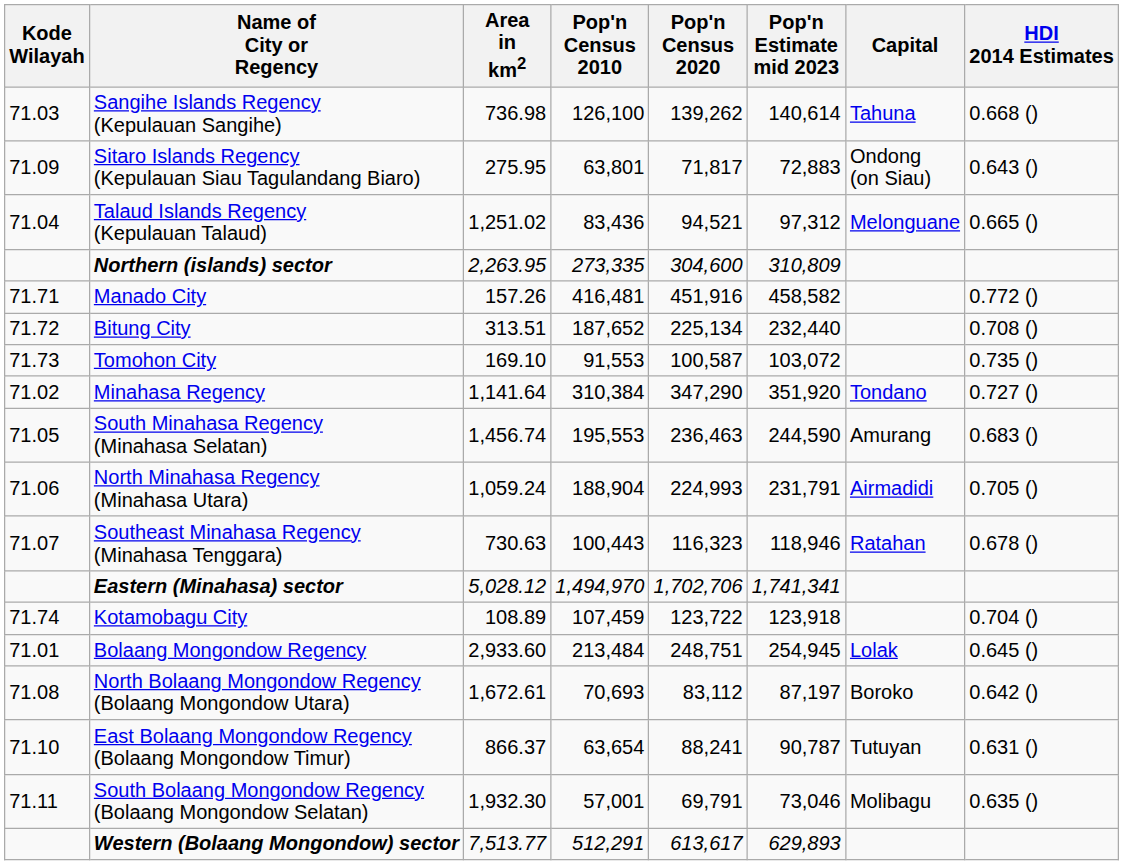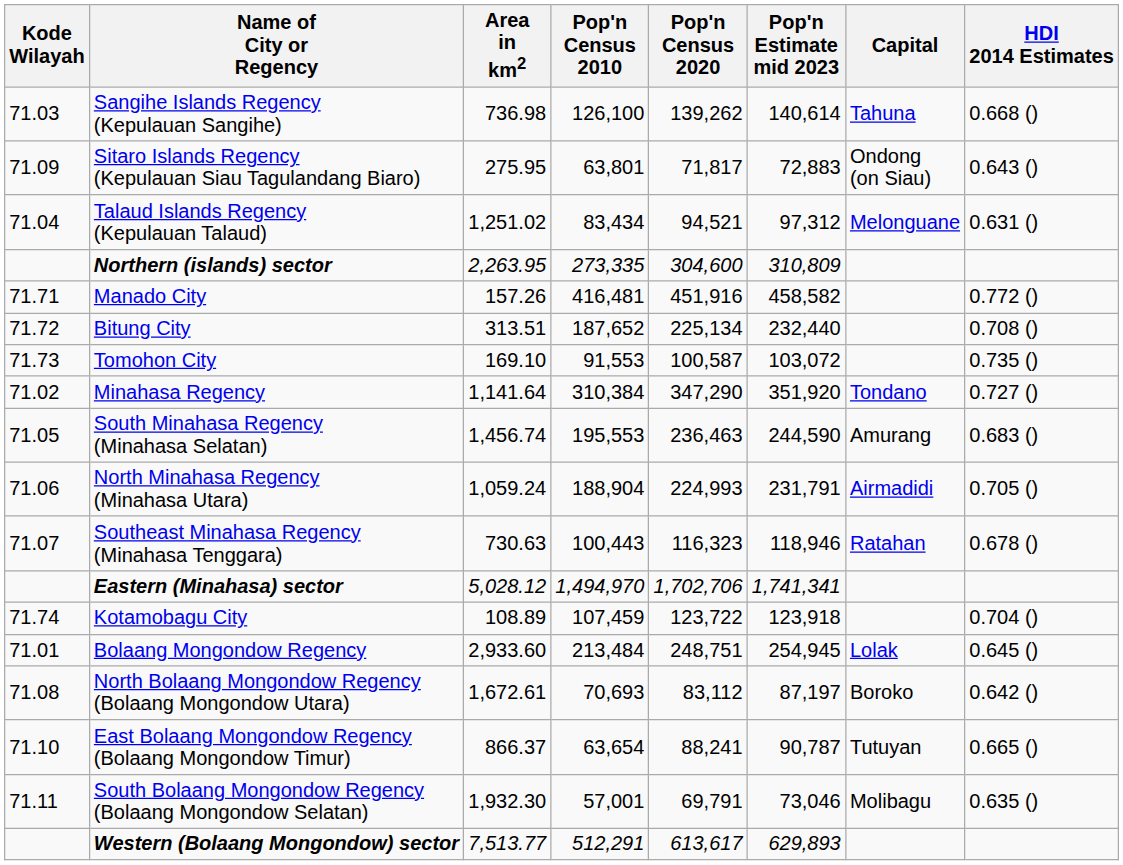Talaud Islands Regency (Kepulauan Talaud) | Pop'n Census 2010: 83,436 -> 83,434
Talaud Islands Regency (Kepulauan Talaud) | HDI 2014 Estimates: 0.665 () -> 0.631 ()
East Bolaang Mongondow Regency (Bolaang Mongondow Timur) | HDI 2014 Estimates: 0.631 () -> 0.665 ()
